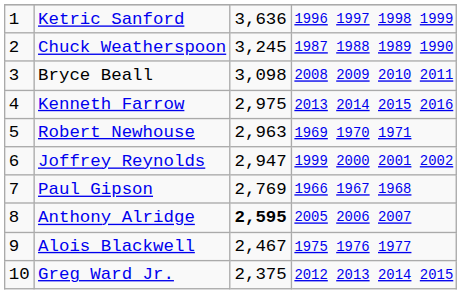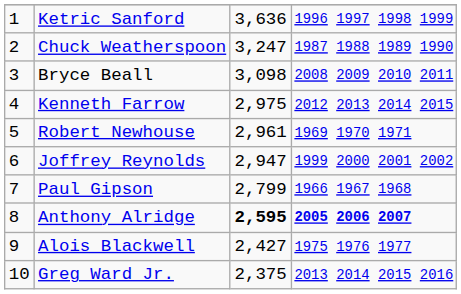Chuck Weatherspoon | column 3: 3,245 -> 3,247
Kenneth Farrow | column 4: 2013 2014 2015 2016 -> 2012 2013 2014 2015
Robert Newhouse | column 3: 2,963 -> 2,961
Paul Gipson | column 3: 2,769 -> 2,799
Anthony Alridge | column 4: normal -> bold
Alois Blackwell | column 3: 2,467 -> 2,427
Greg Ward Jr. | column 4: 2012 2013 2014 2015 -> 2013 2014 2015 2016
